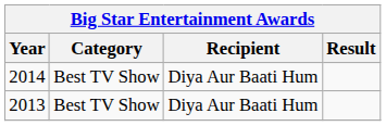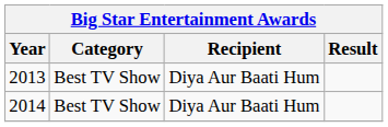rows swapped: 2013 <-> 2014
